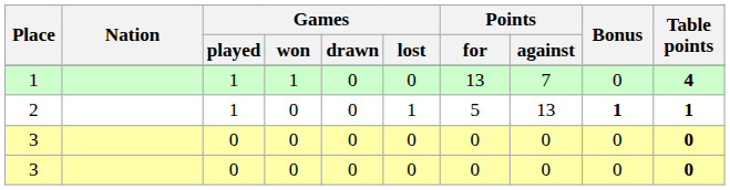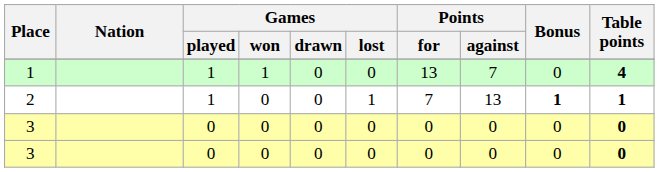2 | Points / for: 5 -> 7
